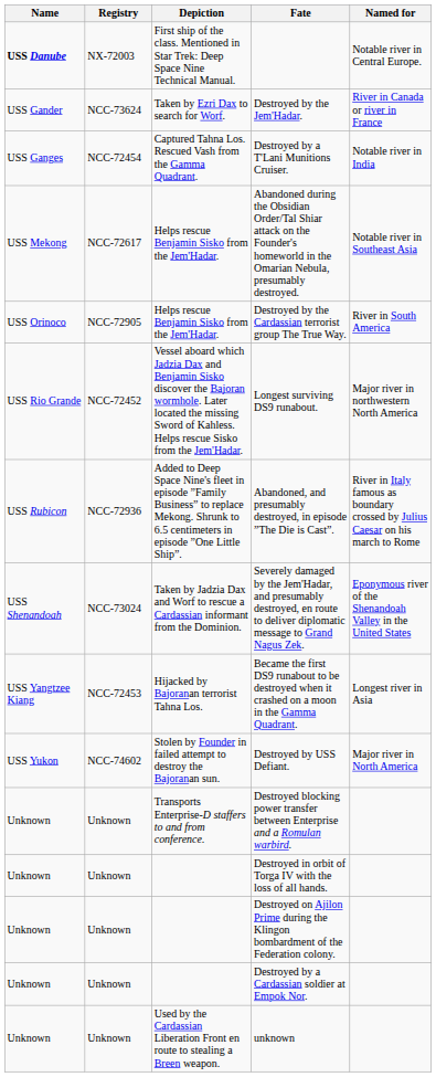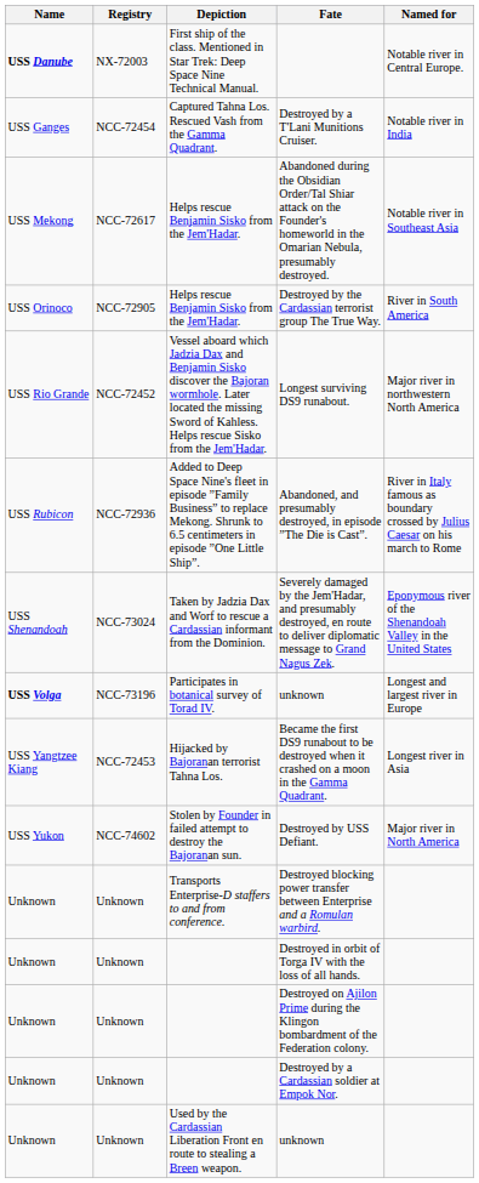- row: USS Gander | NCC-73624 | Taken by Ezri Dax to search for Worf. | Destroyed by the Jem'Hadar. | River in Canada or river in France
+ row: USS Volga | NCC-73196 | Participates in botanical survey of Torad IV. | unknown | Longest and largest river in Europe
